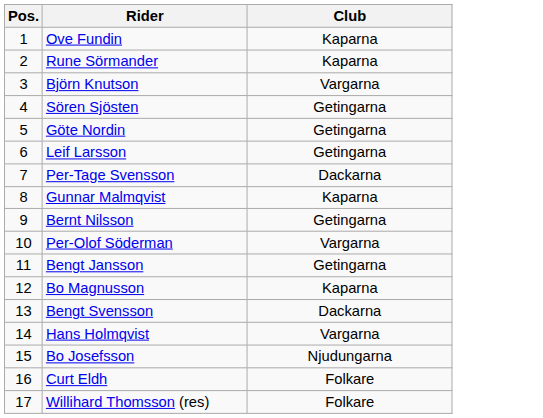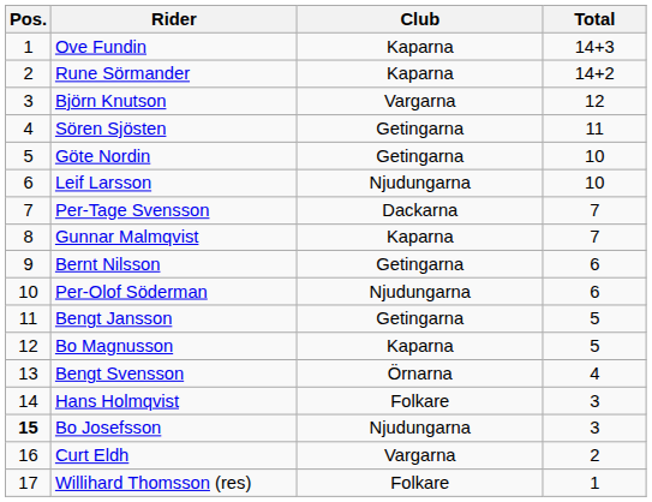+ column: Total | 14+3 | 14+2 | 12 | 11 | 10 | 10 | 7 | 7 | 6 | 6 | 5 | 5 | 4 | 3 | 3 | 2 | 1
Leif Larsson | Club: Getingarna -> Njudungarna
Per-Olof Söderman | Club: Vargarna -> Njudungarna
Bengt Svensson | Club: Dackarna -> Örnarna
Hans Holmqvist | Club: Vargarna -> Folkare
Bo Josefsson | Pos.: normal -> bold
Curt Eldh | Club: Folkare -> Vargarna
